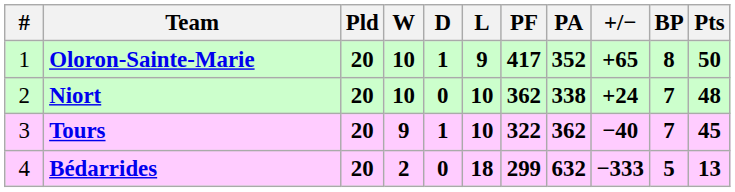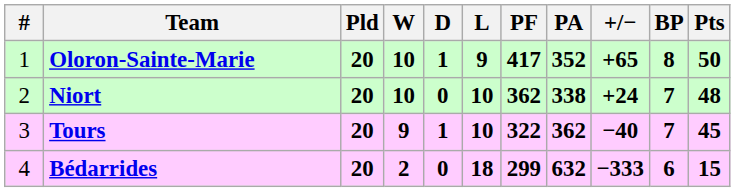Bédarrides | BP: 5 -> 6
Bédarrides | Pts: 13 -> 15
